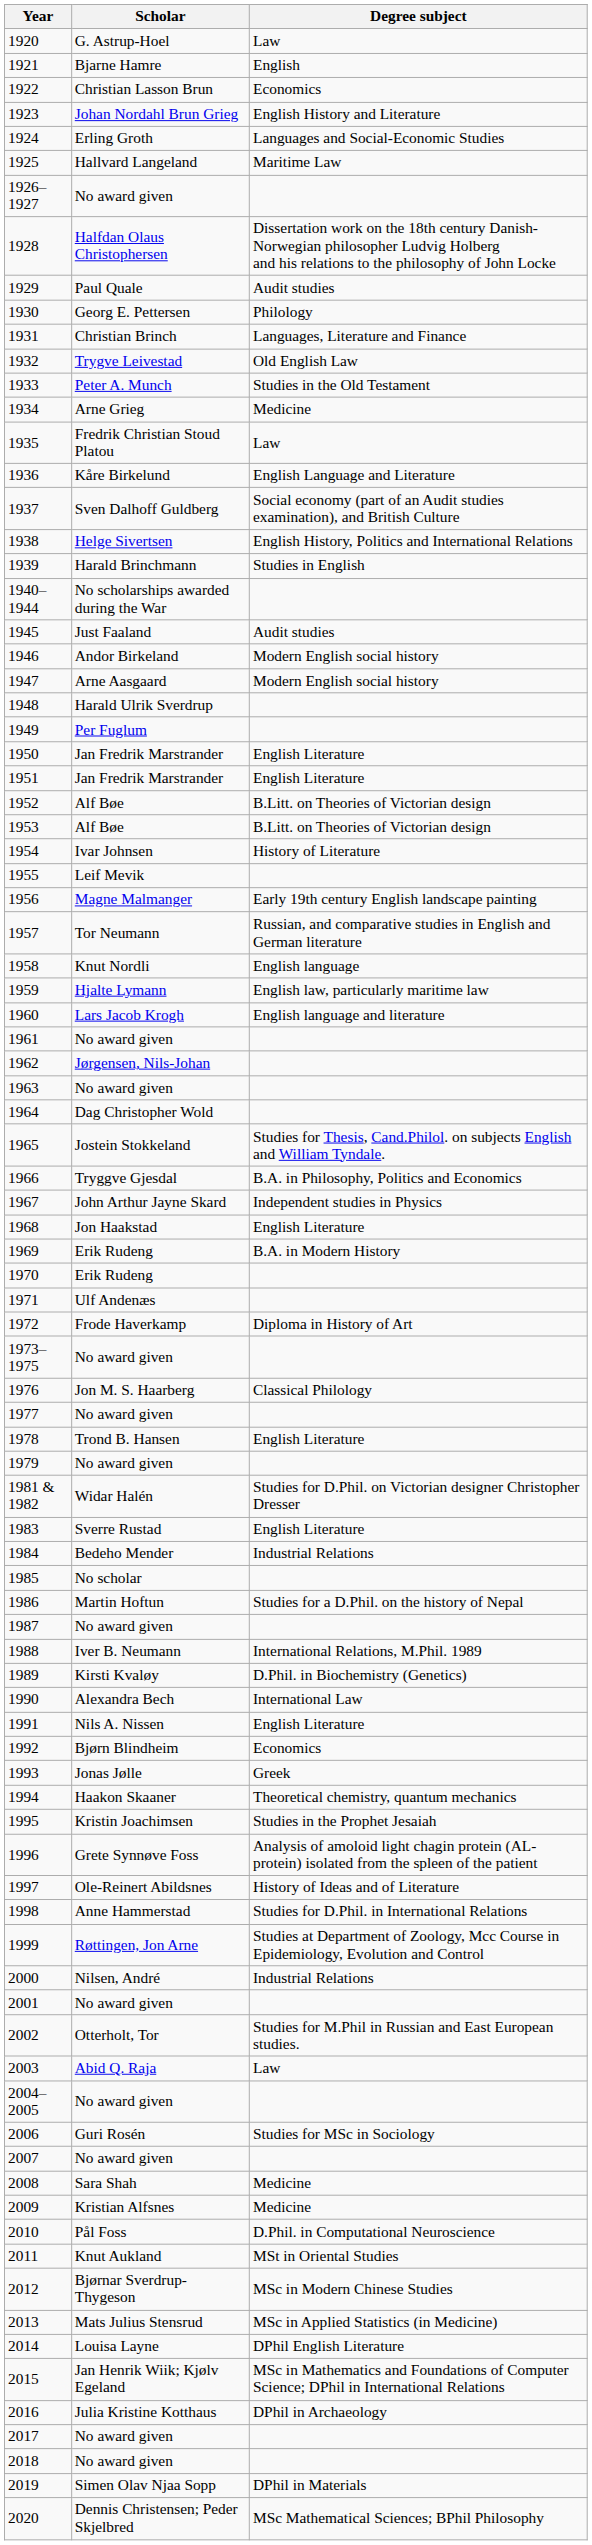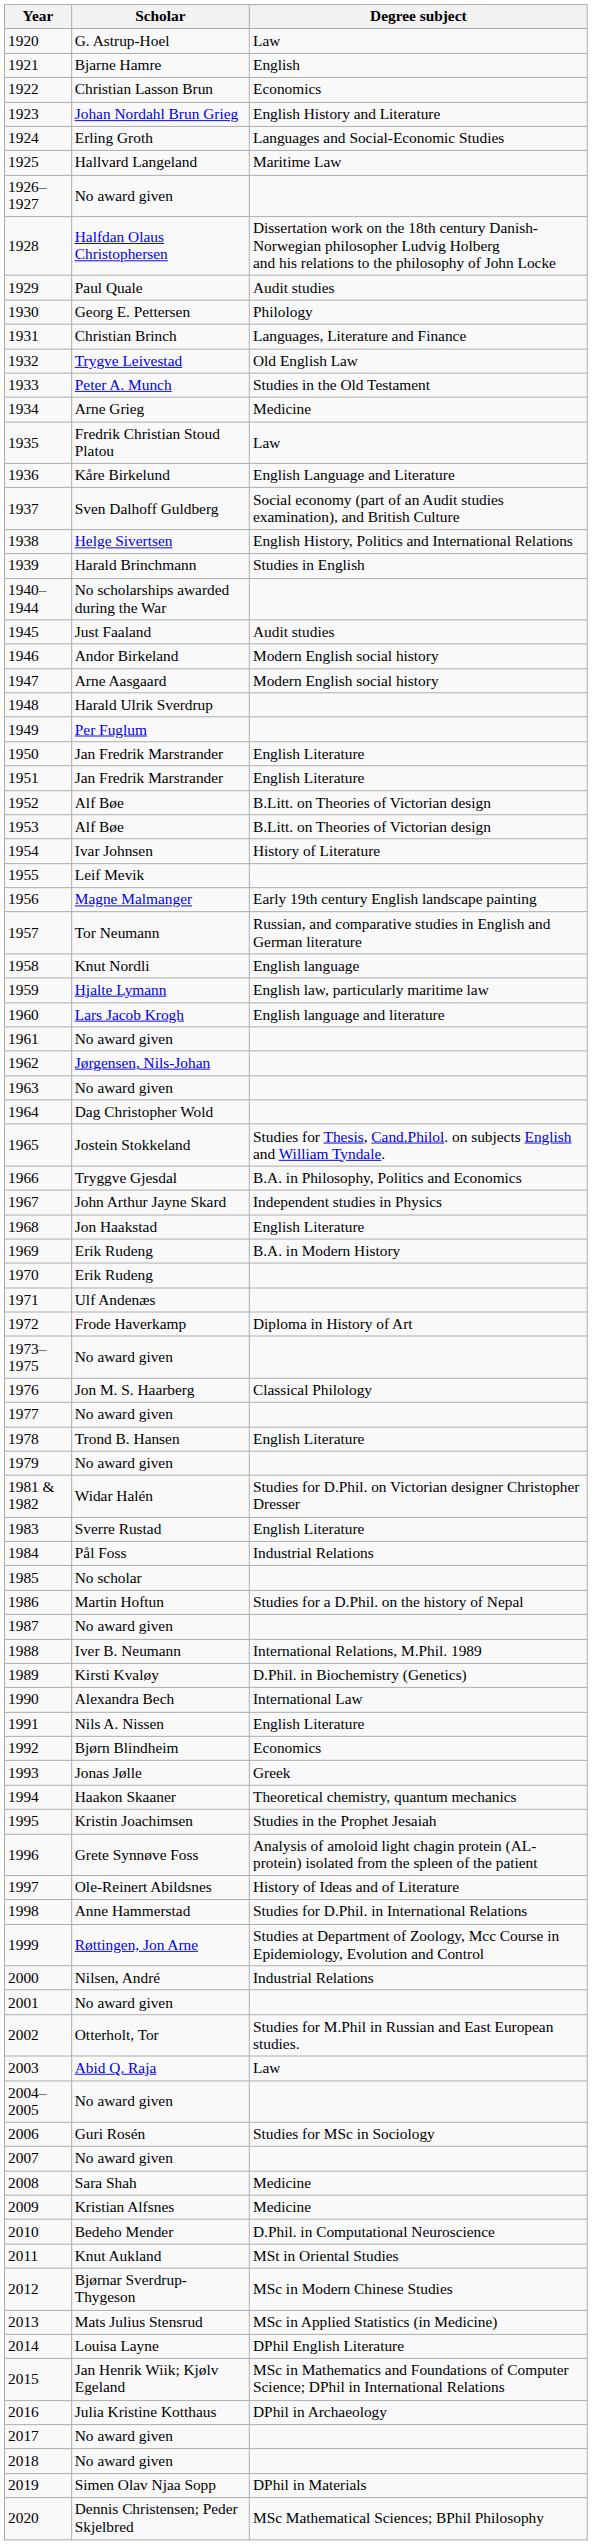1984 | Scholar: Bedeho Mender -> Pål Foss
2010 | Scholar: Pål Foss -> Bedeho Mender
